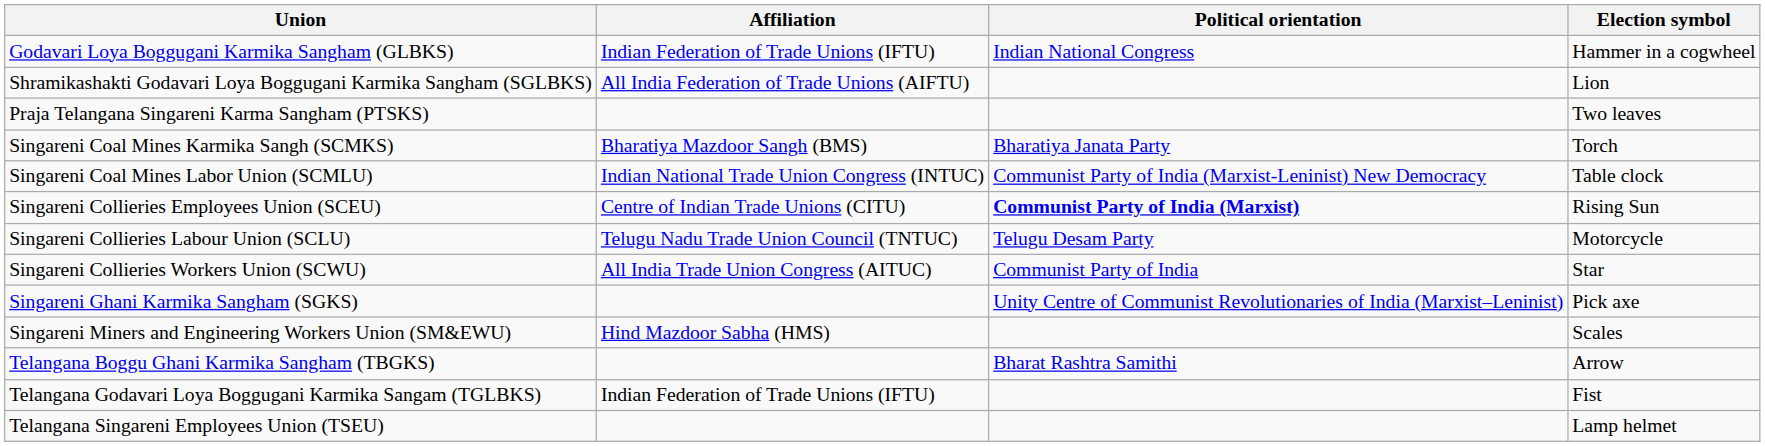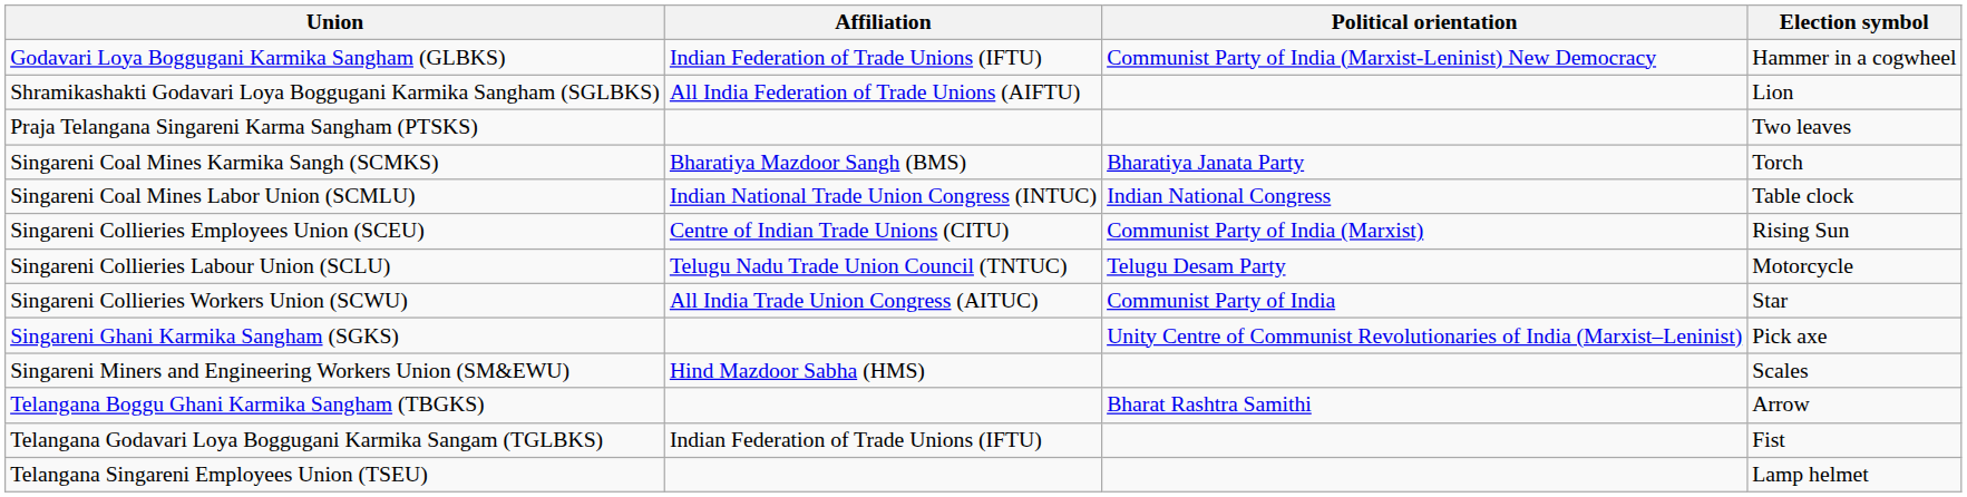Godavari Loya Boggugani Karmika Sangham (GLBKS) | Political orientation: Indian National Congress -> Communist Party of India (Marxist-Leninist) New Democracy
Singareni Coal Mines Labor Union (SCMLU) | Political orientation: Communist Party of India (Marxist-Leninist) New Democracy -> Indian National Congress
Singareni Collieries Employees Union (SCEU) | Political orientation: bold -> normal
